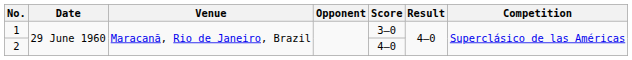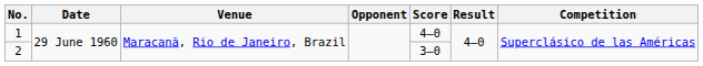1 | Score: 3–0 -> 4–0
2 | Score: 4–0 -> 3–0
